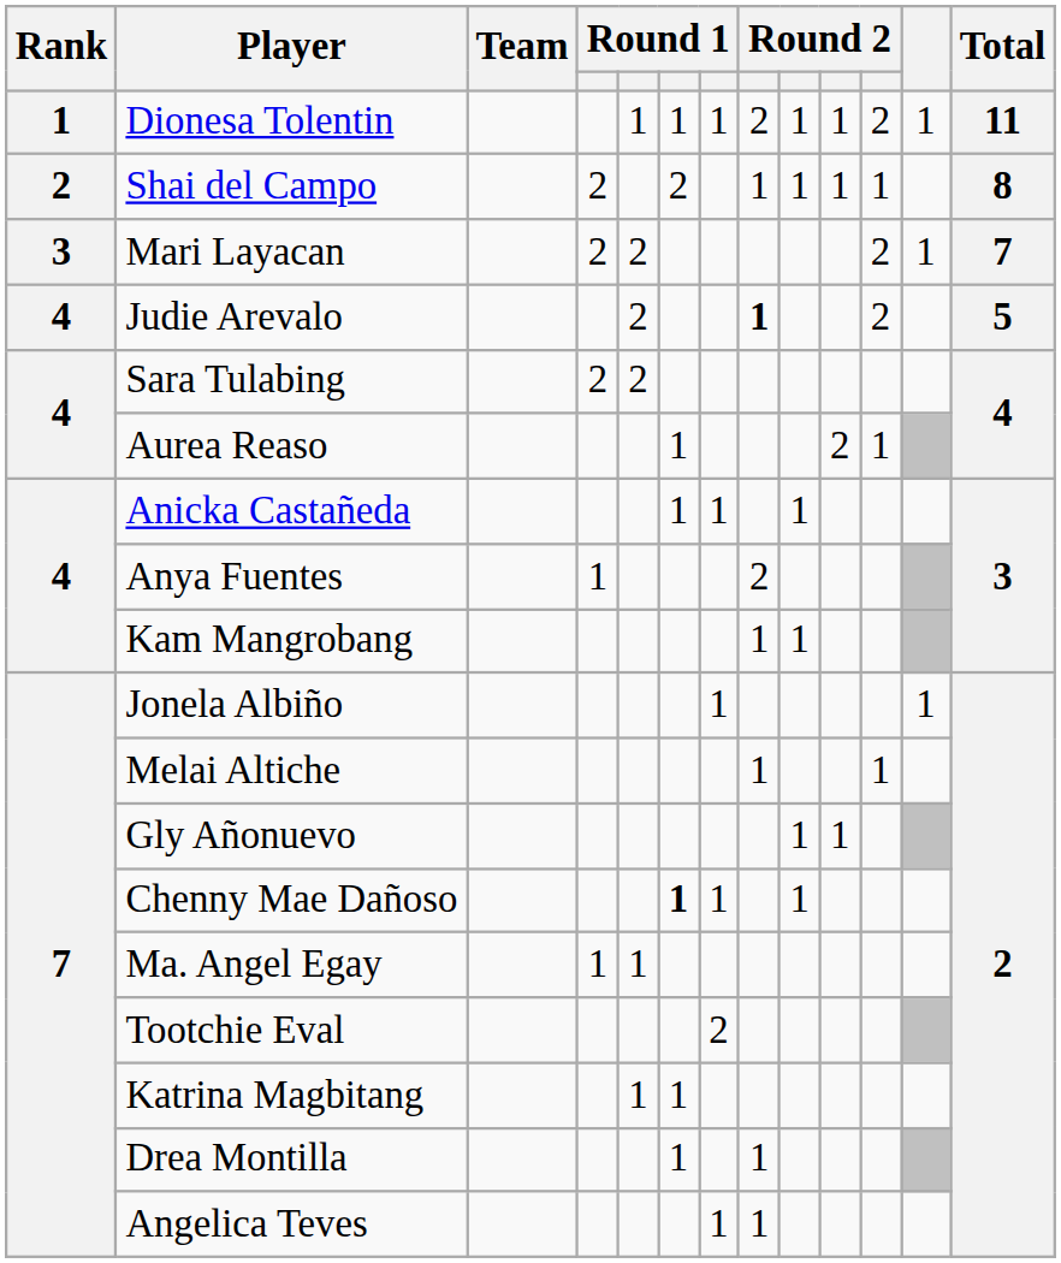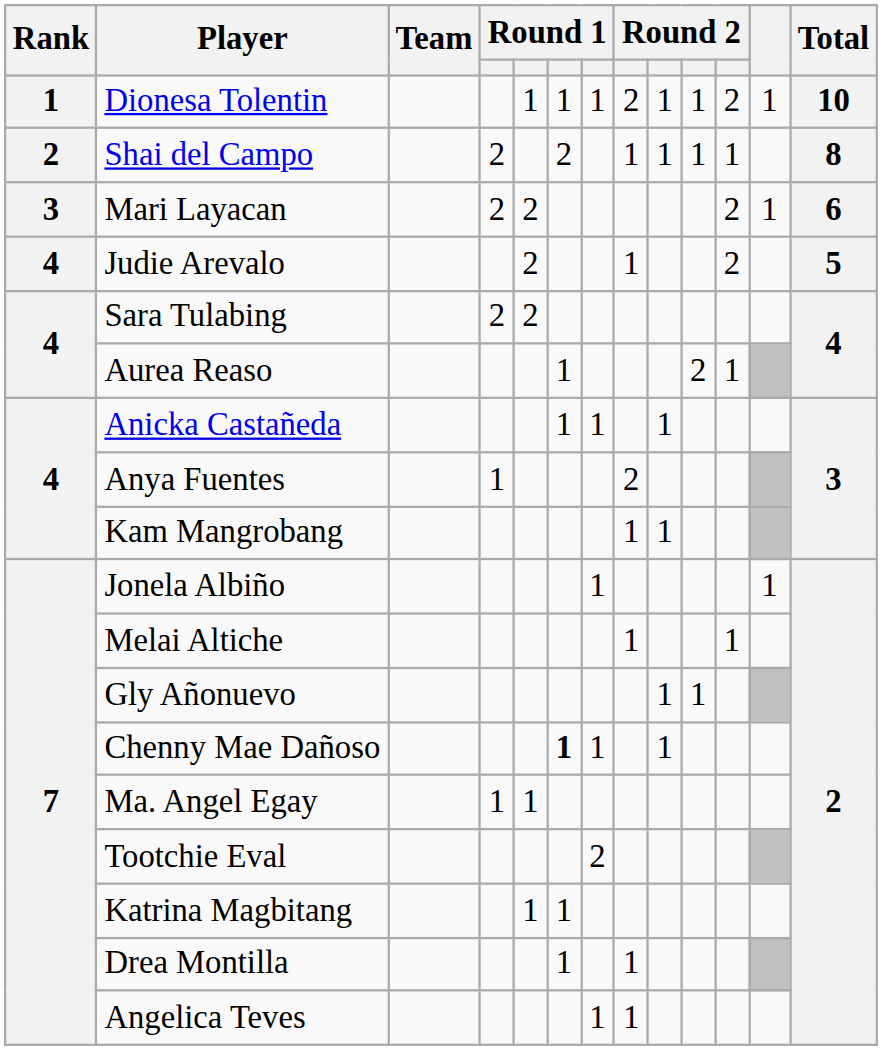Dionesa Tolentin | Total: 11 -> 10
Mari Layacan | Total: 7 -> 6
Judie Arevalo | column 8: bold -> normal
